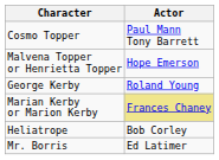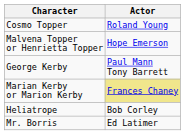Cosmo Topper | Actor: Paul Mann Tony Barrett -> Roland Young
George Kerby | Actor: Roland Young -> Paul Mann Tony Barrett
